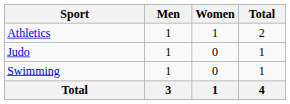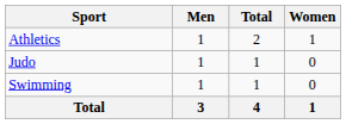columns swapped: Women <-> Total
